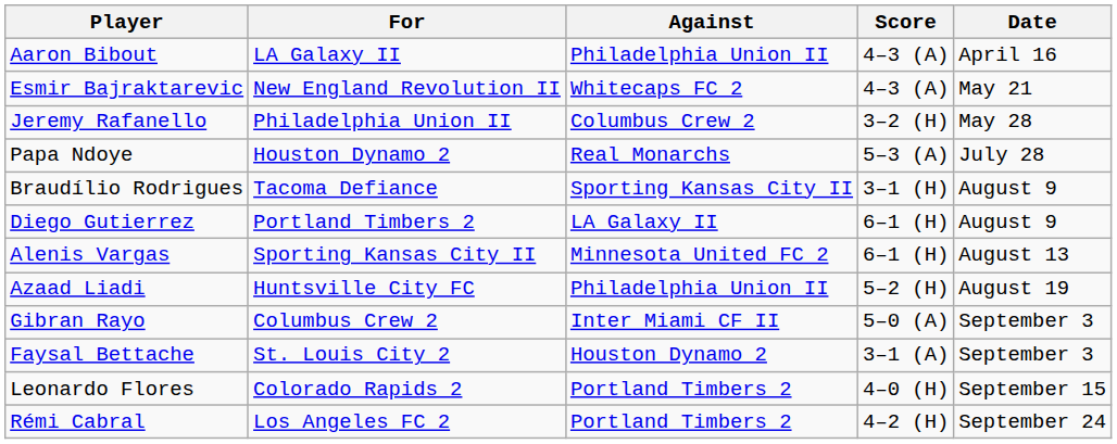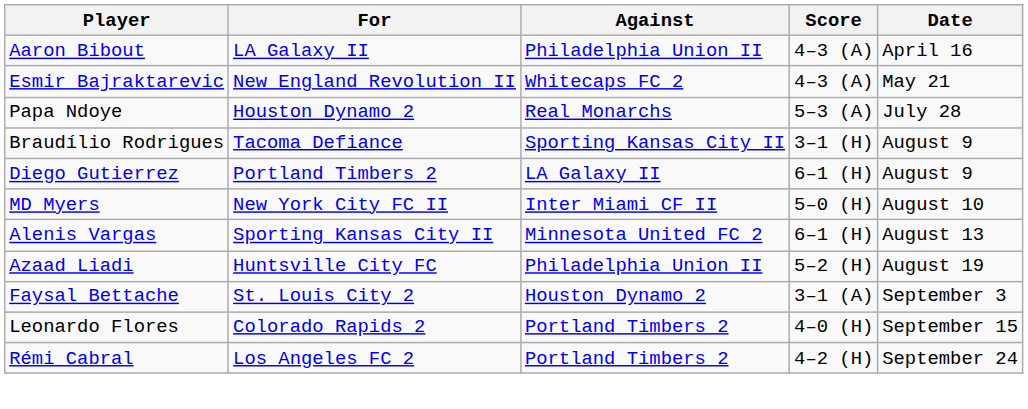- row: Jeremy Rafanello | Philadelphia Union II | Columbus Crew 2 | 3–2 (H) | May 28
+ row: MD Myers | New York City FC II | Inter Miami CF II | 5–0 (H) | August 10
- row: Gibran Rayo | Columbus Crew 2 | Inter Miami CF II | 5–0 (A) | September 3
